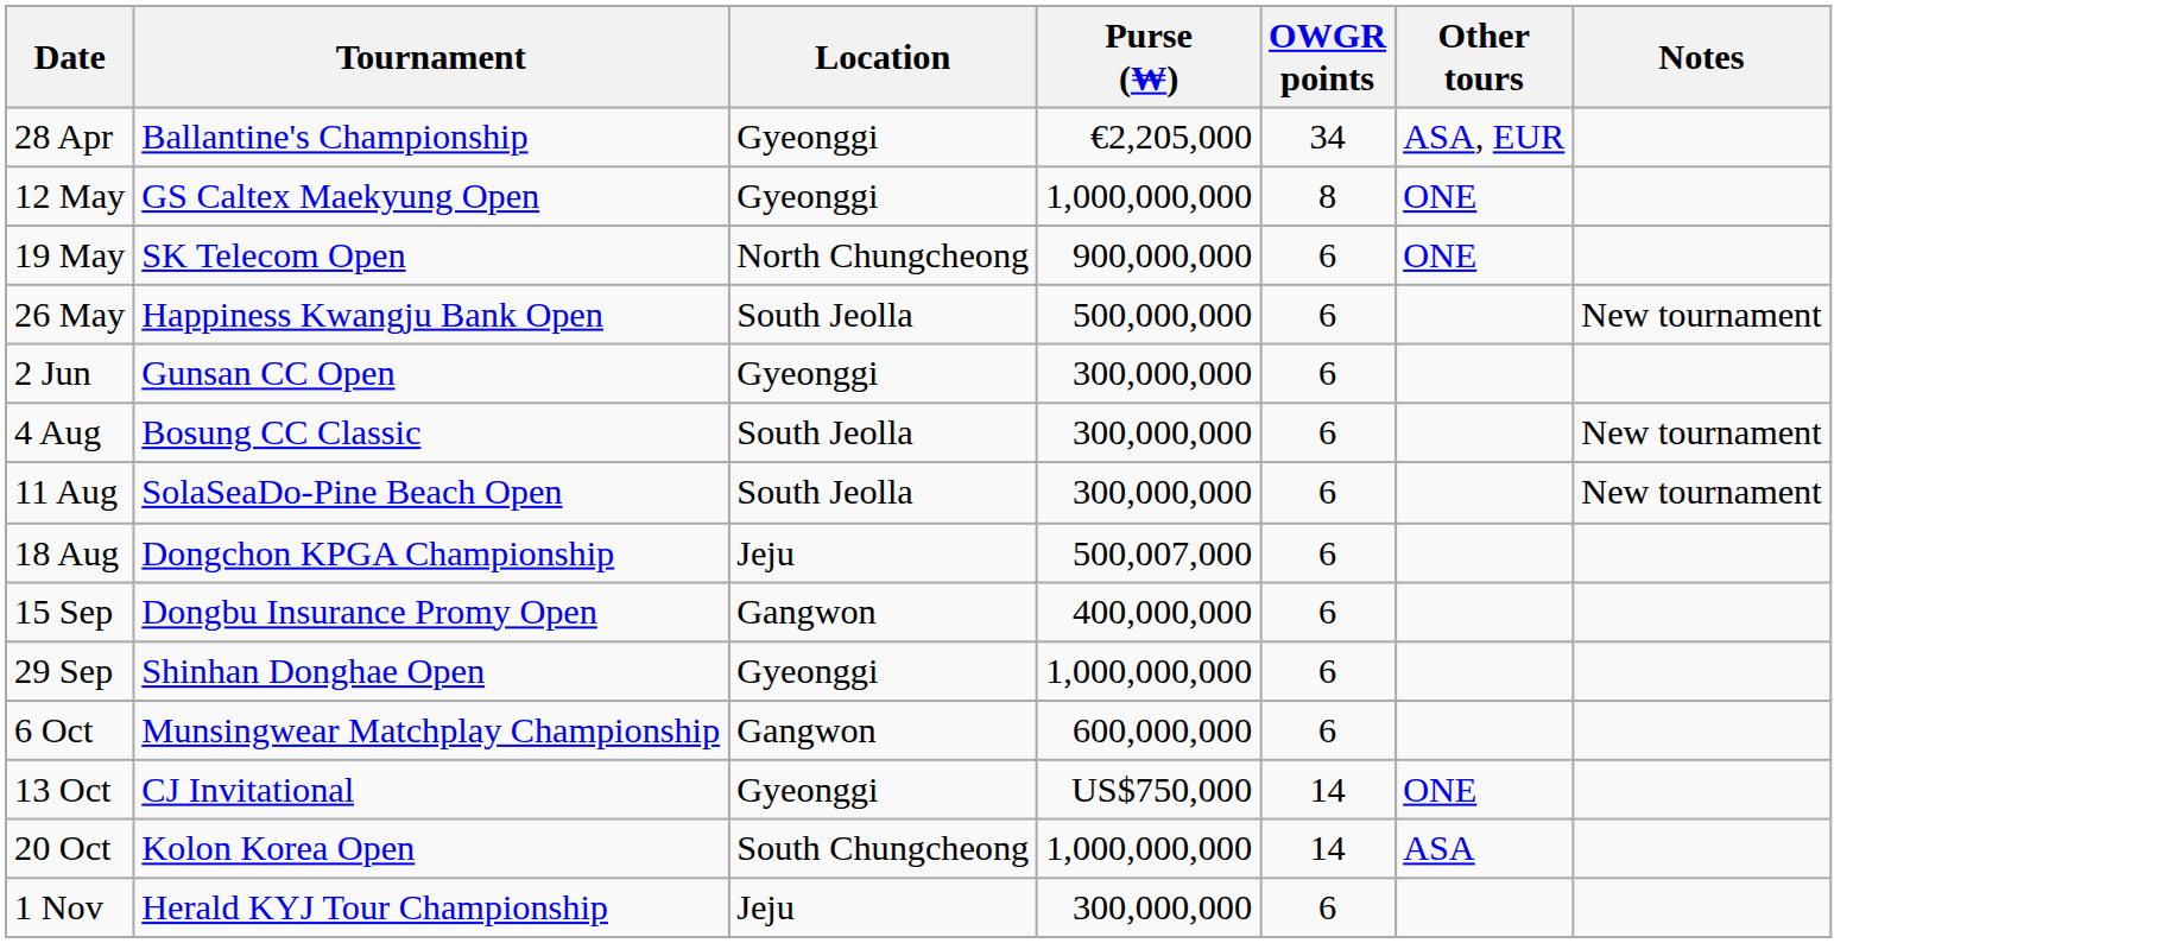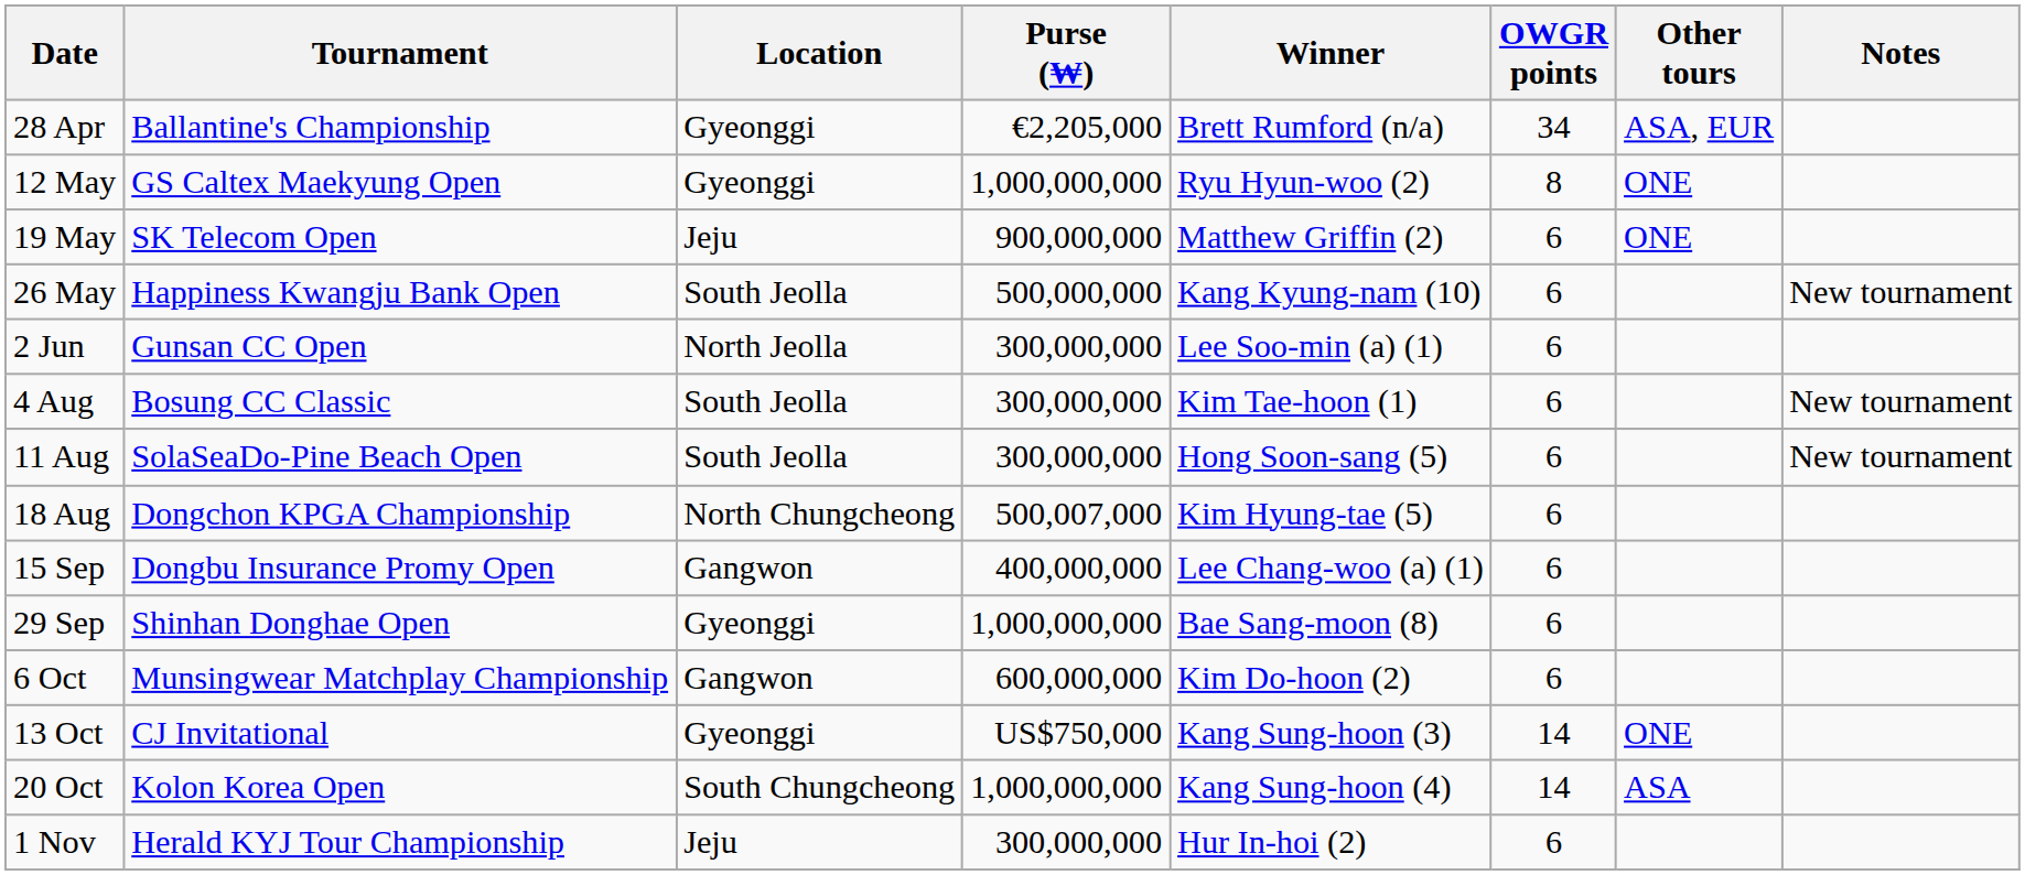+ column: Winner | Brett Rumford (n/a) | Ryu Hyun-woo (2) | Matthew Griffin (2) | Kang Kyung-nam (10) | Lee Soo-min (a) (1) | Kim Tae-hoon (1) | Hong Soon-sang (5) | Kim Hyung-tae (5) | Lee Chang-woo (a) (1) | Bae Sang-moon (8) | Kim Do-hoon (2) | Kang Sung-hoon (3) | Kang Sung-hoon (4) | Hur In-hoi (2)
19 May | Location: North Chungcheong -> Jeju
2 Jun | Location: Gyeonggi -> North Jeolla
18 Aug | Location: Jeju -> North Chungcheong
